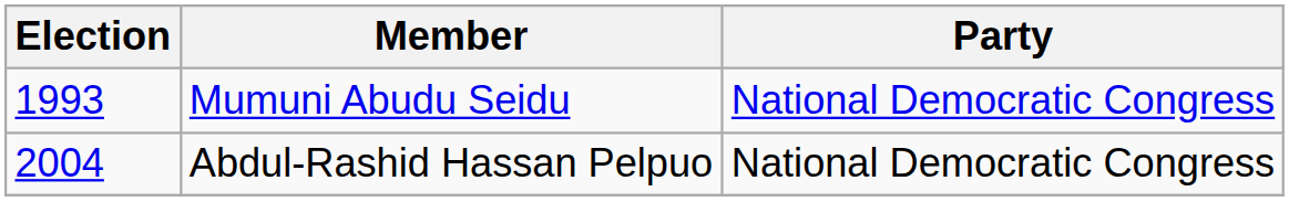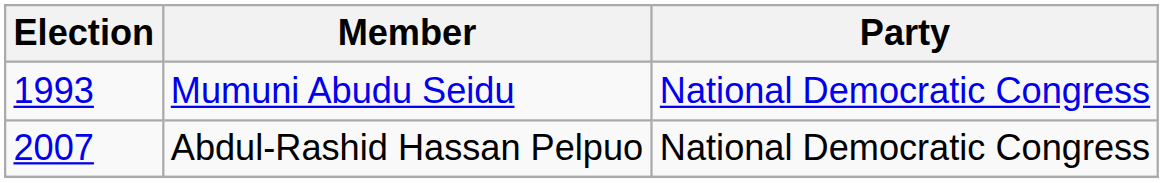Abdul-Rashid Hassan Pelpuo | Election: 2004 -> 2007
